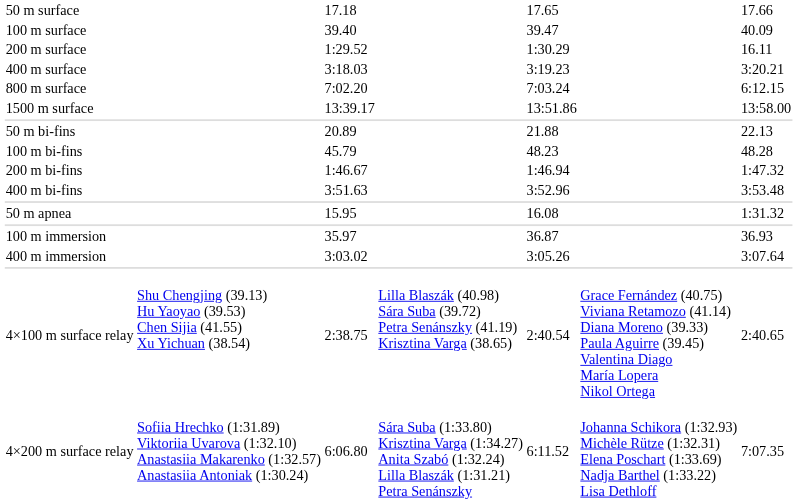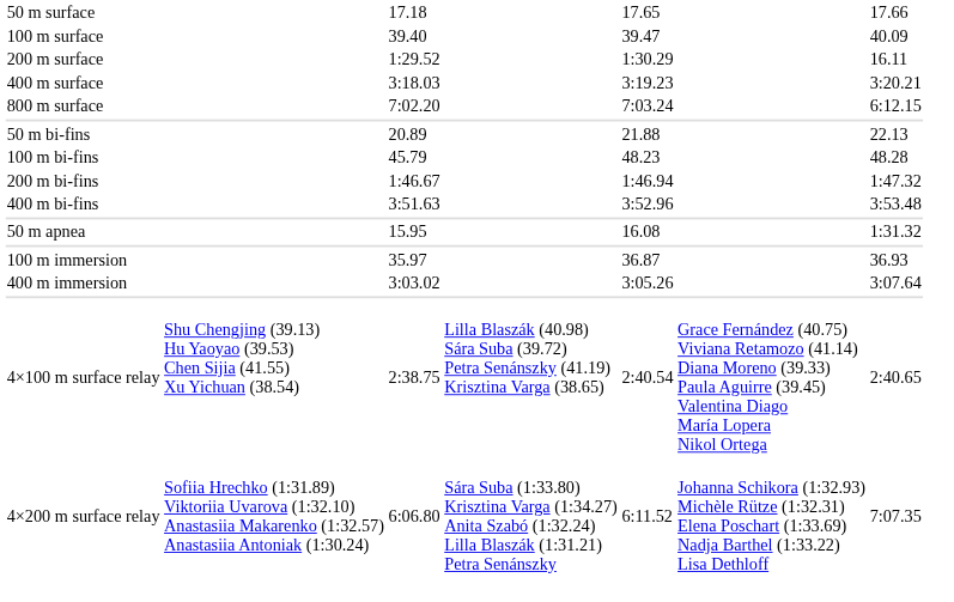- row: 1500 m surface | 13:39.17 | 13:51.86 | 13:58.00
